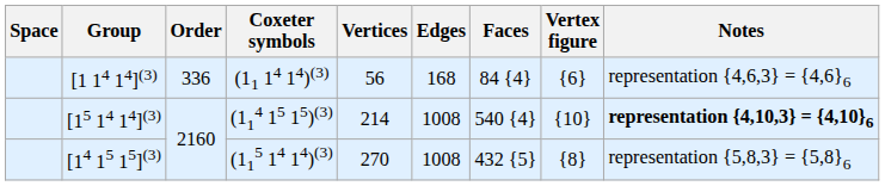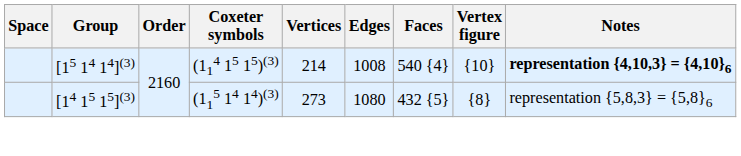- row: [1 14 14](3) | 336 | (11 14 14)(3) | 56 | 168 | 84 {4} | {6} | representation {4,6,3} = {4,6}6
[14 15 15](3) | Vertices: 270 -> 273
[14 15 15](3) | Edges: 1008 -> 1080
